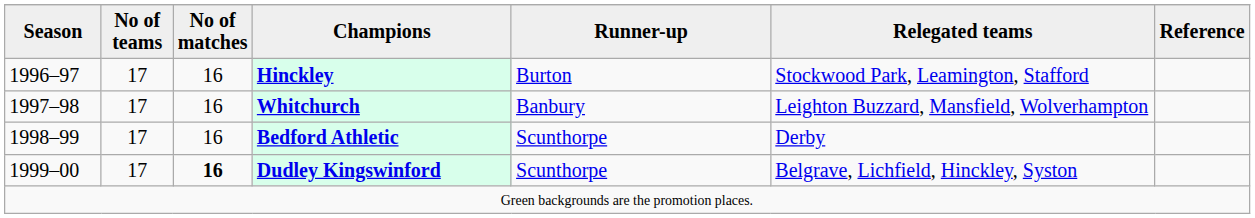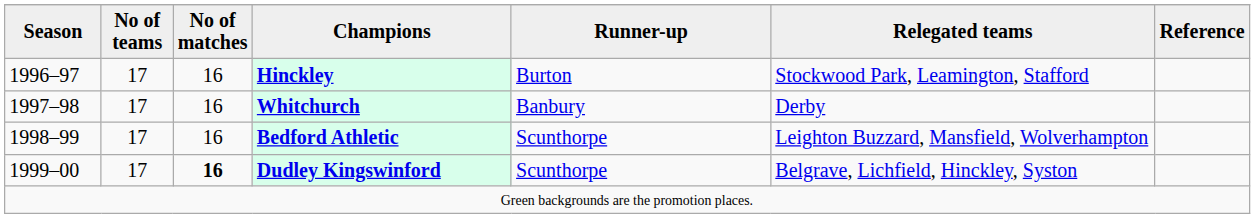Whitchurch | Relegated teams: Leighton Buzzard, Mansfield, Wolverhampton -> Derby
Bedford Athletic | Relegated teams: Derby -> Leighton Buzzard, Mansfield, Wolverhampton
